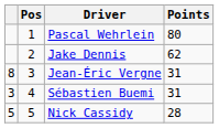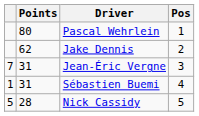columns swapped: Pos <-> Points
Jean-Éric Vergne | column 1: 8 -> 7
Sébastien Buemi | column 1: 3 -> 1
